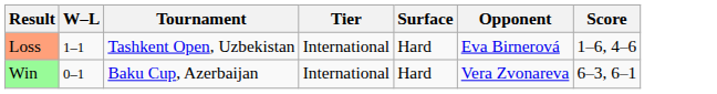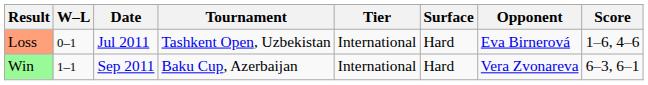+ column: Date | Jul 2011 | Sep 2011
Loss | W–L: 1–1 -> 0–1
Win | W–L: 0–1 -> 1–1
